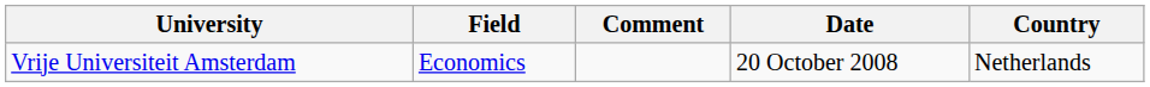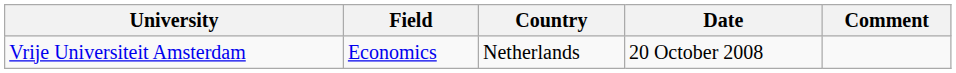columns swapped: Country <-> Comment
